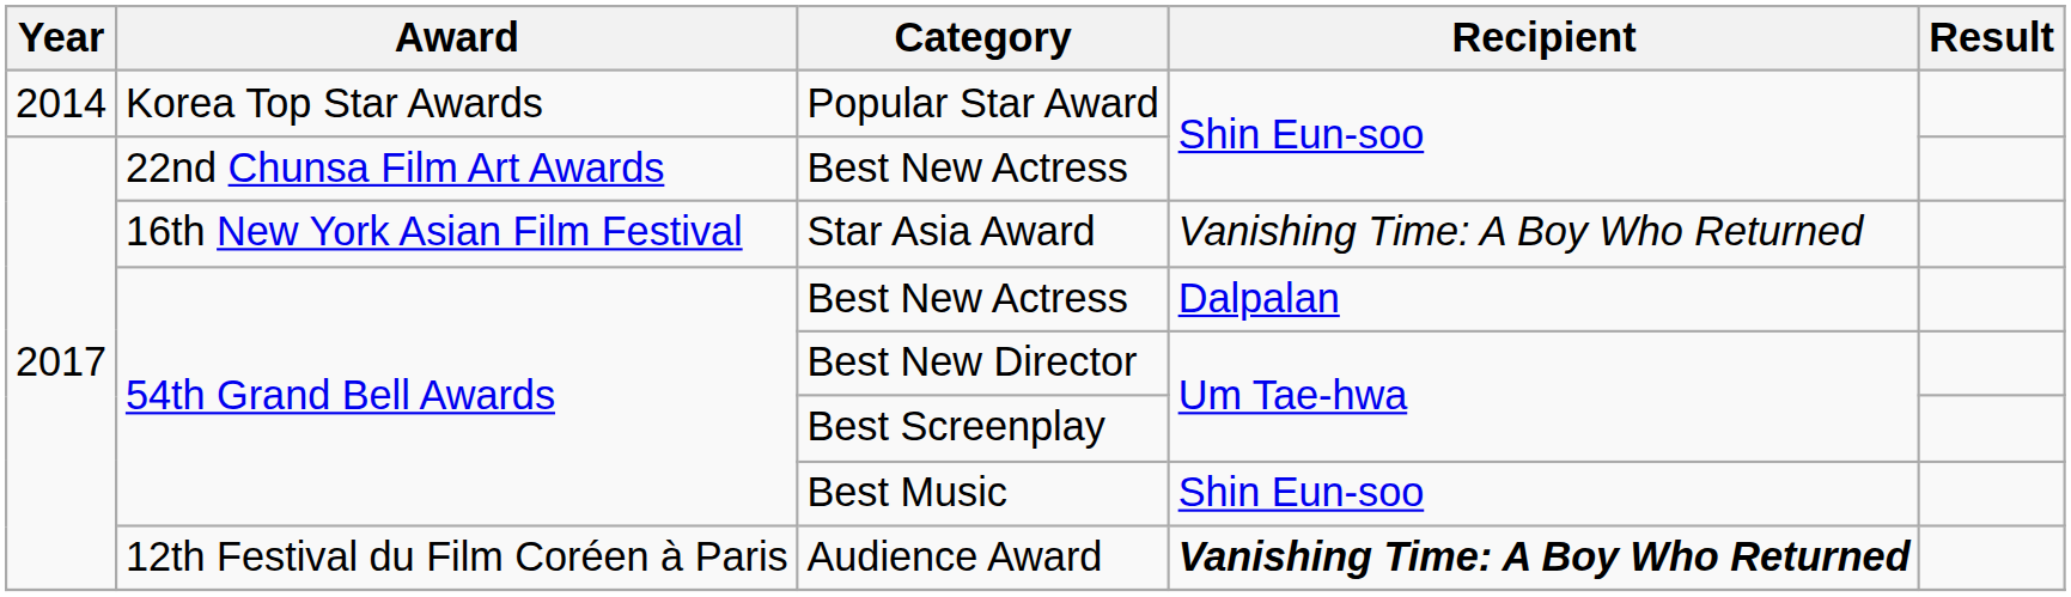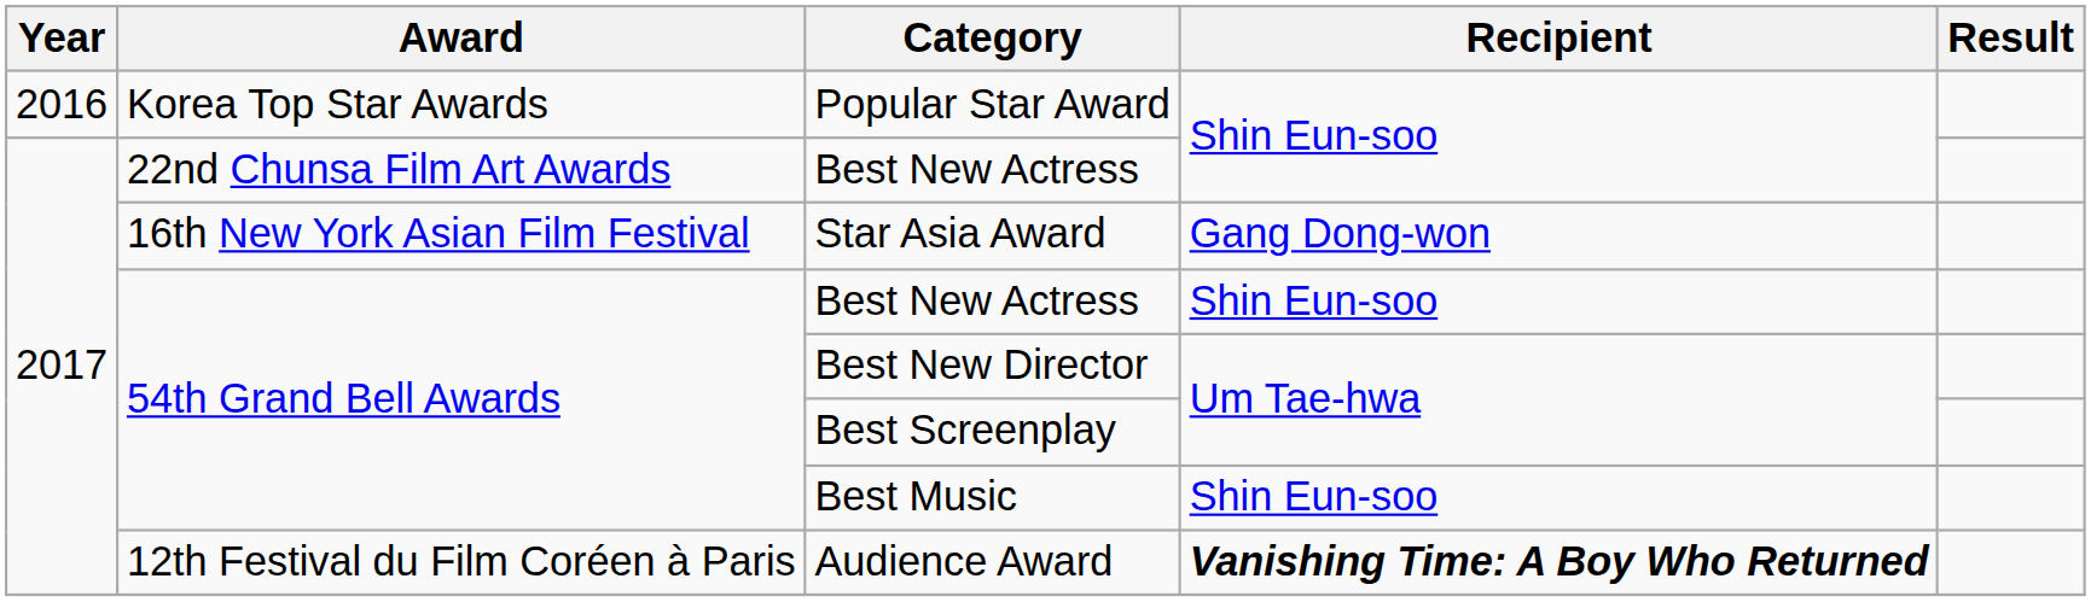Popular Star Award | Year: 2014 -> 2016
Star Asia Award | Recipient: Vanishing Time: A Boy Who Returned -> Gang Dong-won
54th Grand Bell Awards / Best New Actress | Recipient: Dalpalan -> Shin Eun-soo
